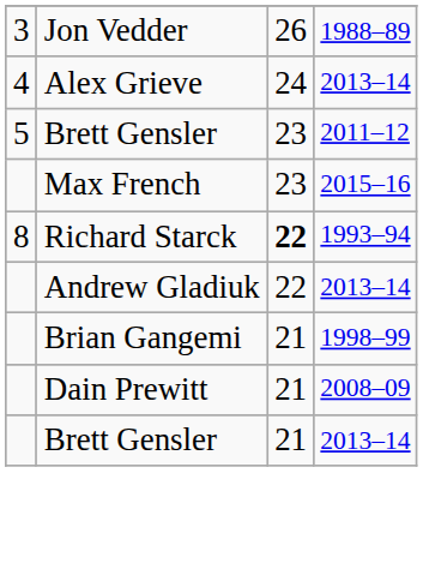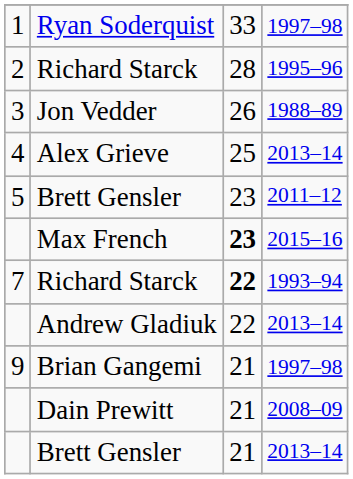+ row: 1 | Ryan Soderquist | 33 | 1997–98
+ row: 2 | Richard Starck | 28 | 1995–96
Alex Grieve | column 3: 24 -> 25
Max French | column 3: normal -> bold
Richard Starck / 1993–94 | column 1: 8 -> 7
+ row: 9 | Brian Gangemi | 21 | 1997–98
- row: Brian Gangemi | 21 | 1998–99
